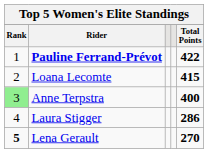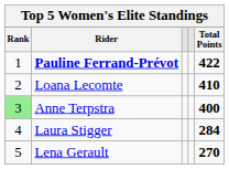Loana Lecomte | Total Points: 415 -> 410
Laura Stigger | Total Points: 286 -> 284
Lena Gerault | Rank: bold -> normal
